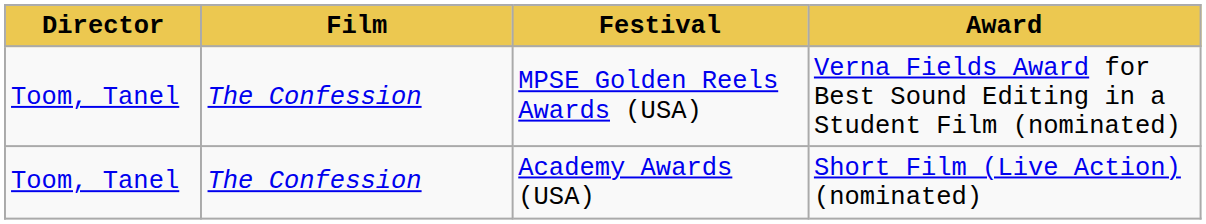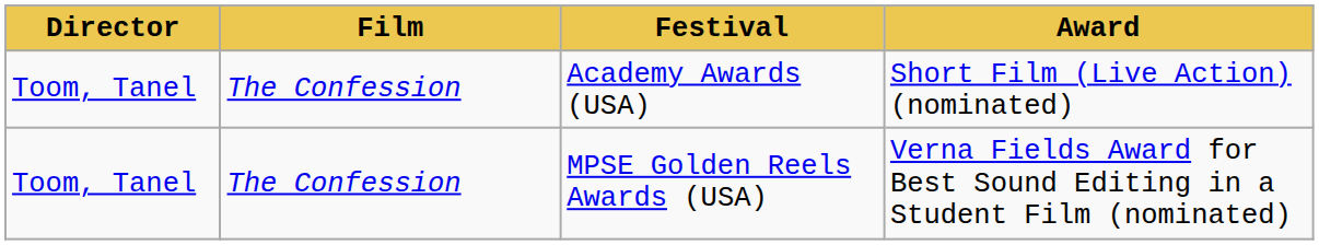rows swapped: Academy Awards (USA) <-> MPSE Golden Reels Awards (USA)
